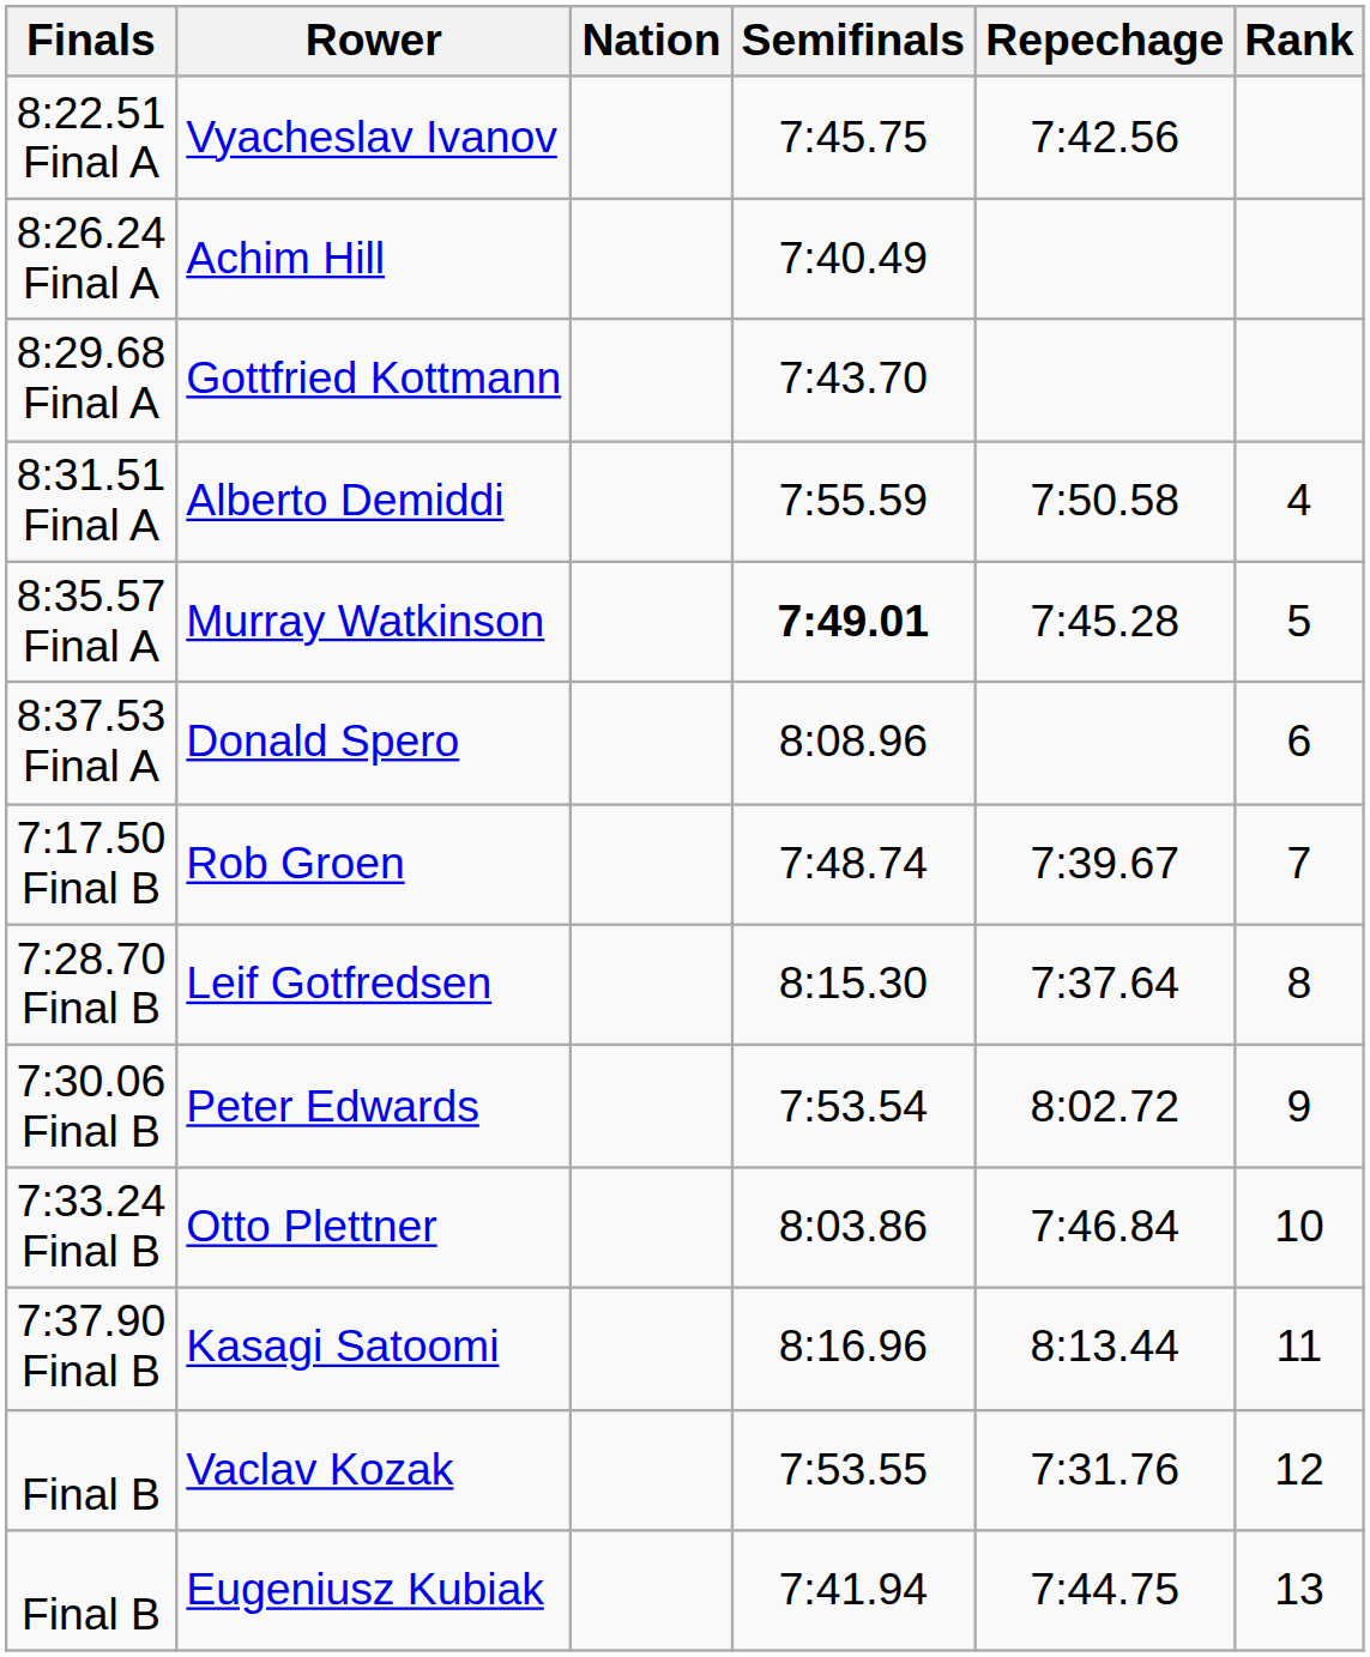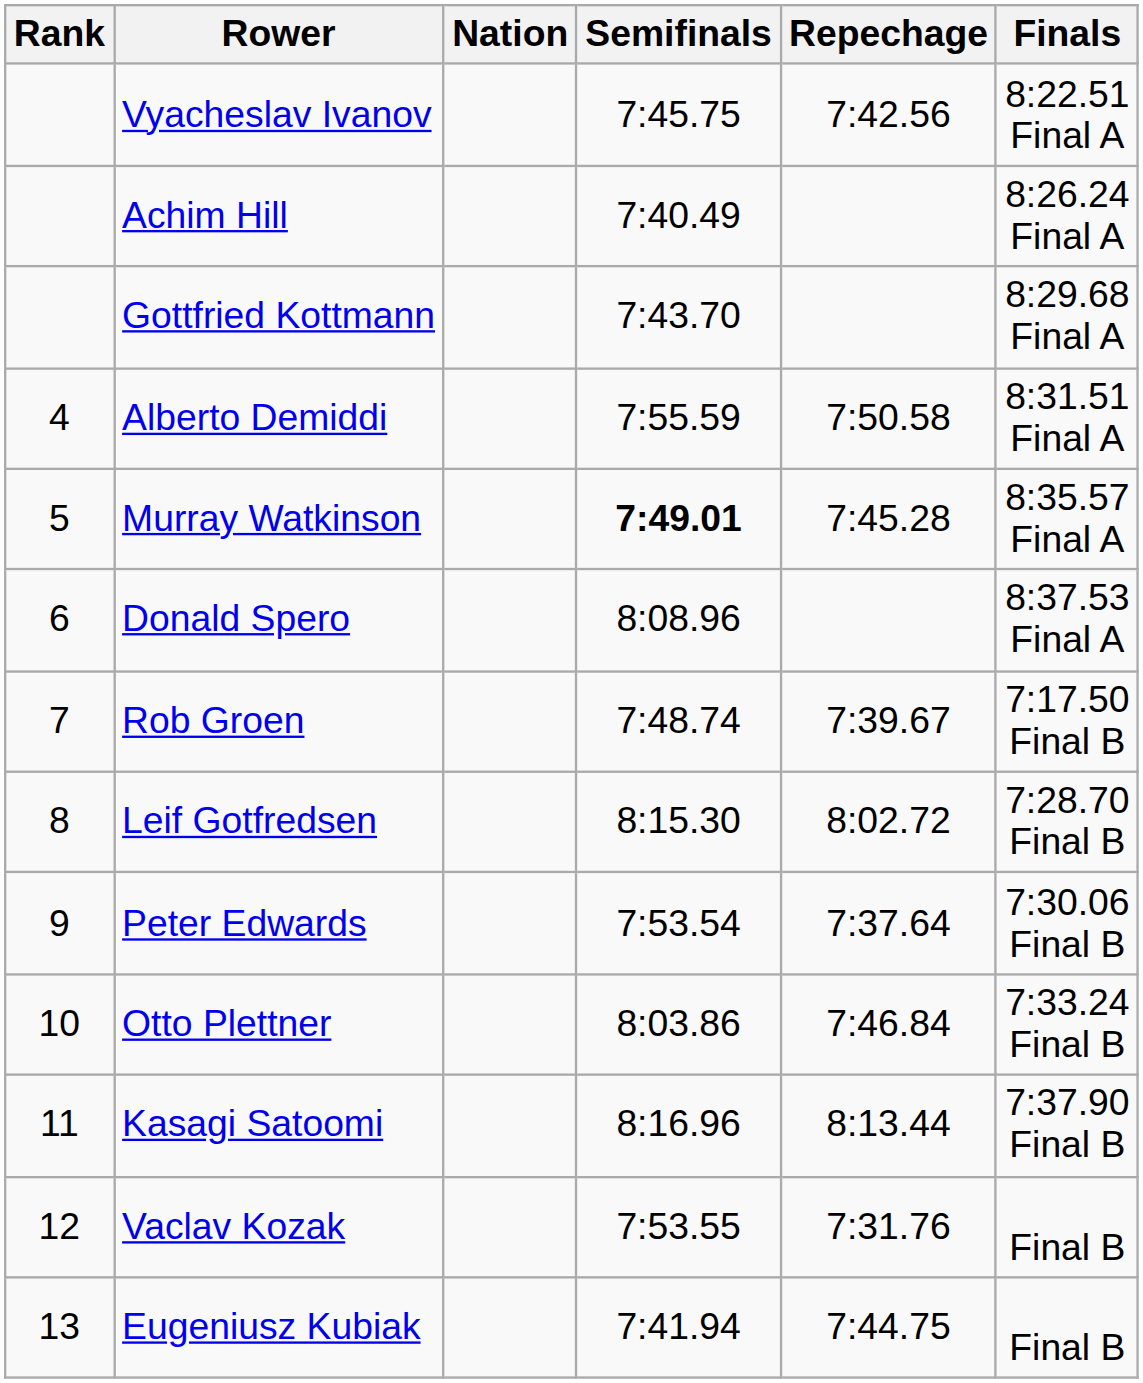columns swapped: Rank <-> Finals
Leif Gotfredsen | Repechage: 7:37.64 -> 8:02.72
Peter Edwards | Repechage: 8:02.72 -> 7:37.64
